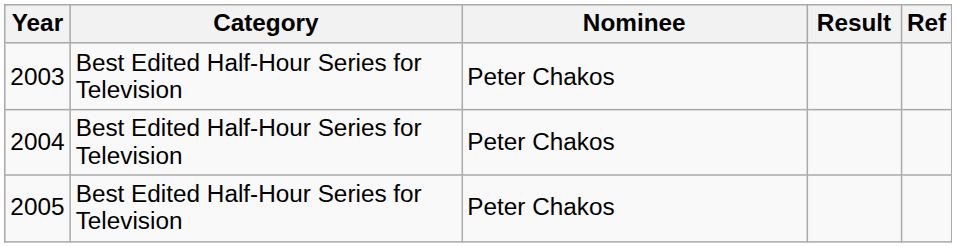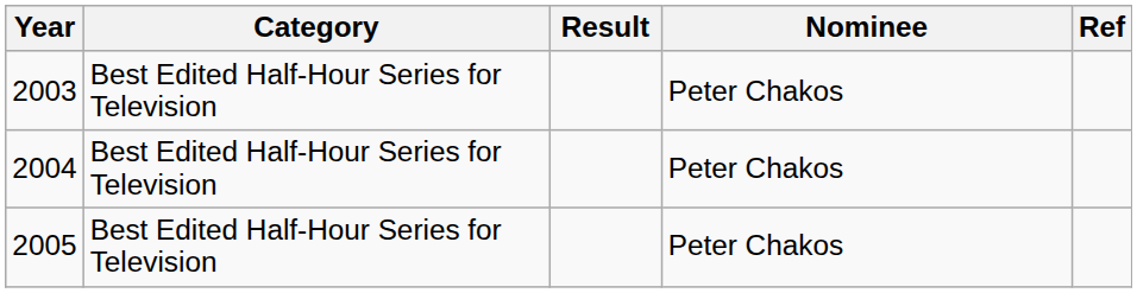columns swapped: Nominee <-> Result
